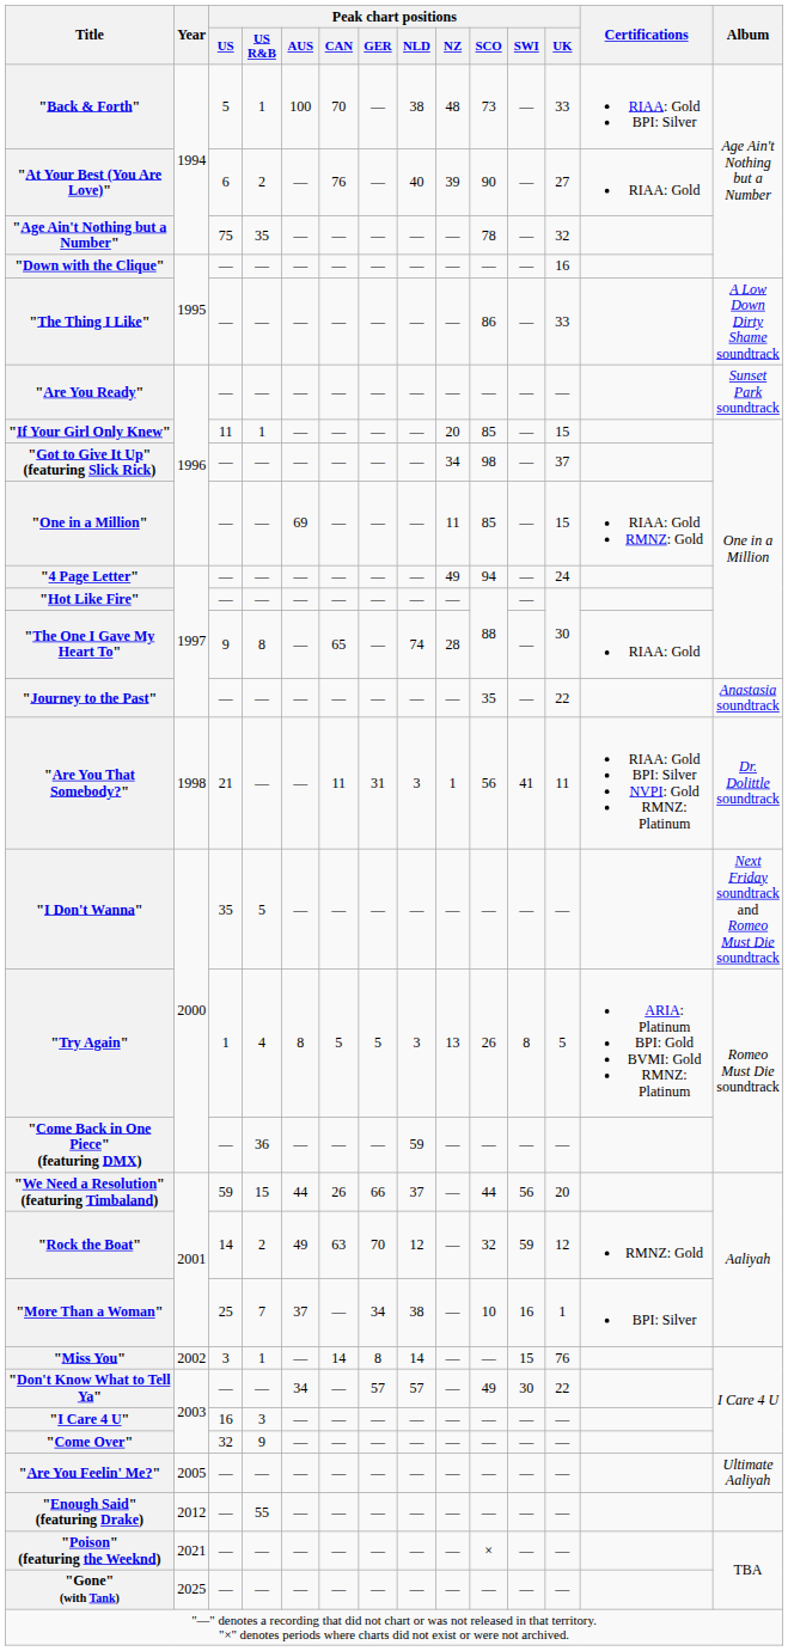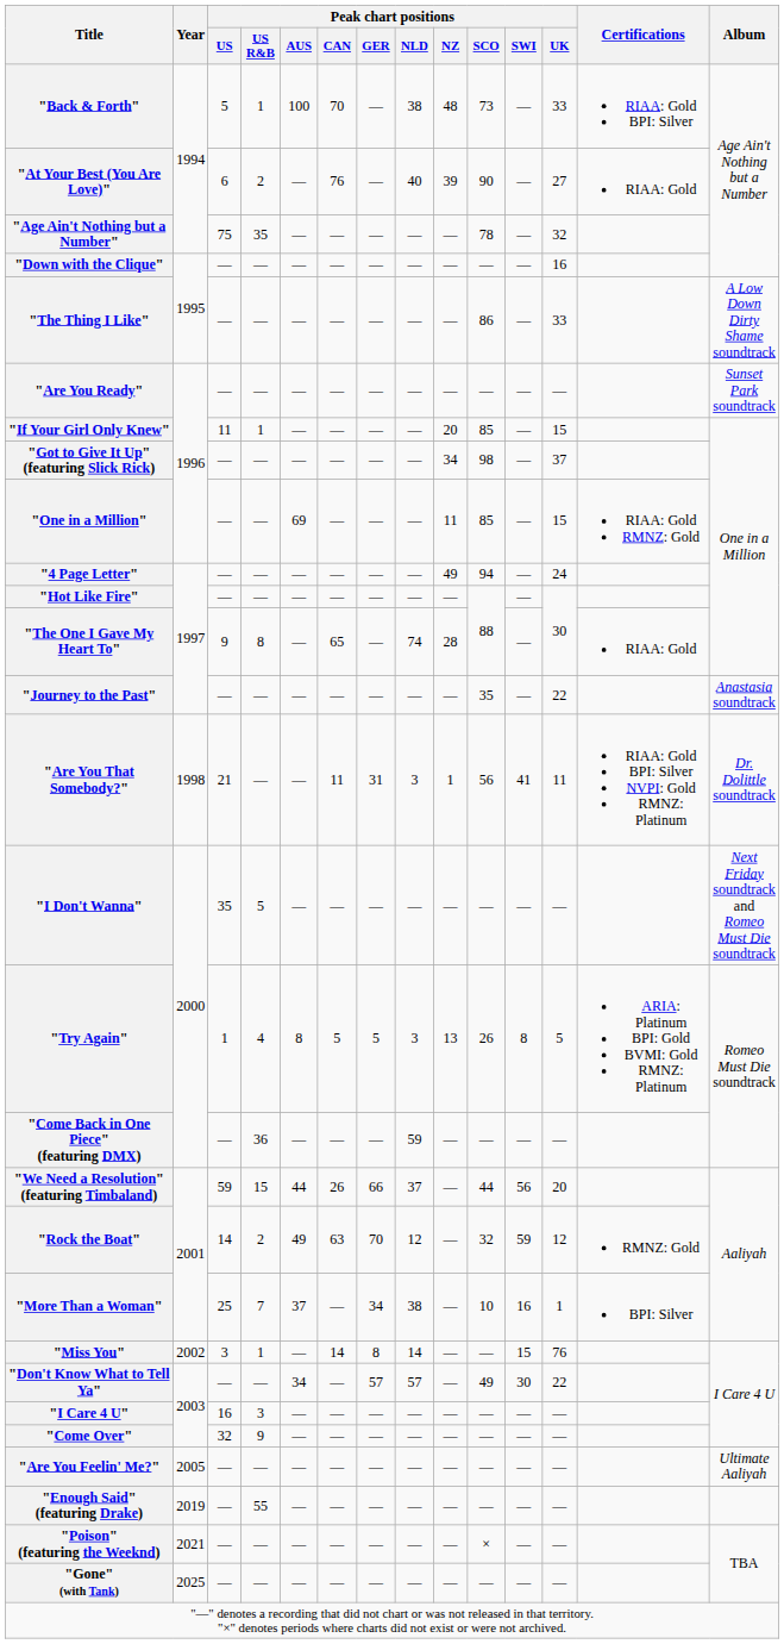"Enough Said" (featuring Drake) | Year: 2012 -> 2019
